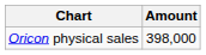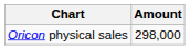Oricon physical sales | Amount: 398,000 -> 298,000
